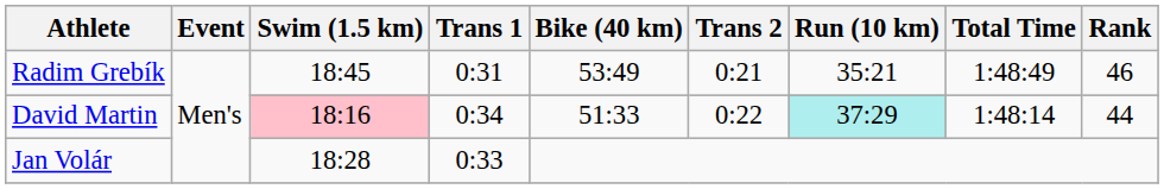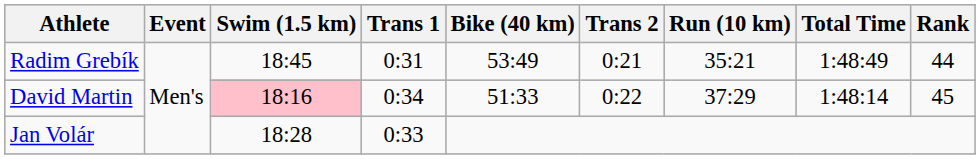Radim Grebík | Rank: 46 -> 44
David Martin | Run (10 km): paleturquoise background -> no background
David Martin | Rank: 44 -> 45
